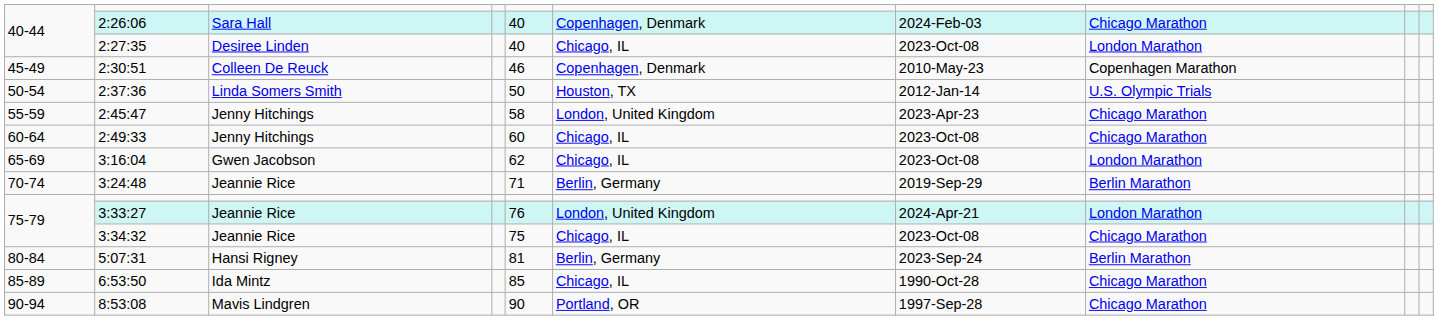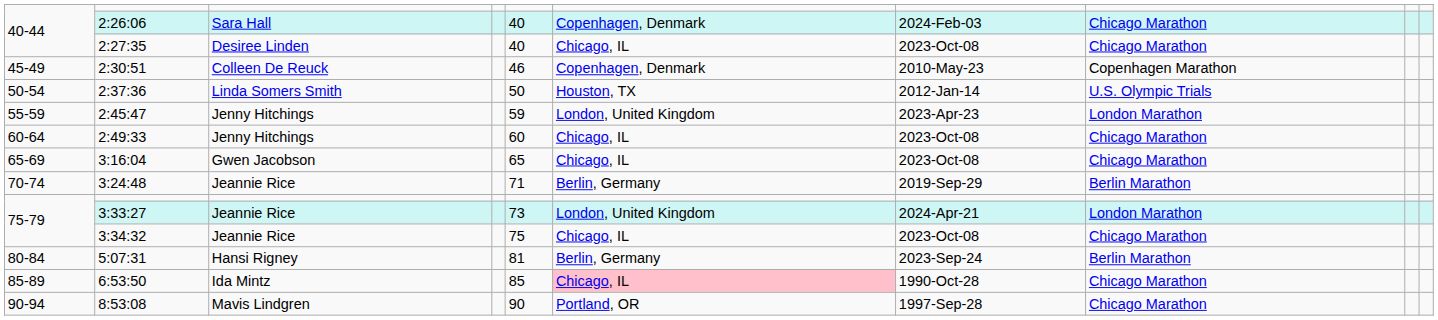2:27:35 | column 8: London Marathon -> Chicago Marathon
2:45:47 | column 5: 58 -> 59
2:45:47 | column 8: Chicago Marathon -> London Marathon
3:16:04 | column 5: 62 -> 65
3:16:04 | column 8: London Marathon -> Chicago Marathon
3:33:27 | column 5: 76 -> 73
6:53:50 | column 6: no background -> pink background
